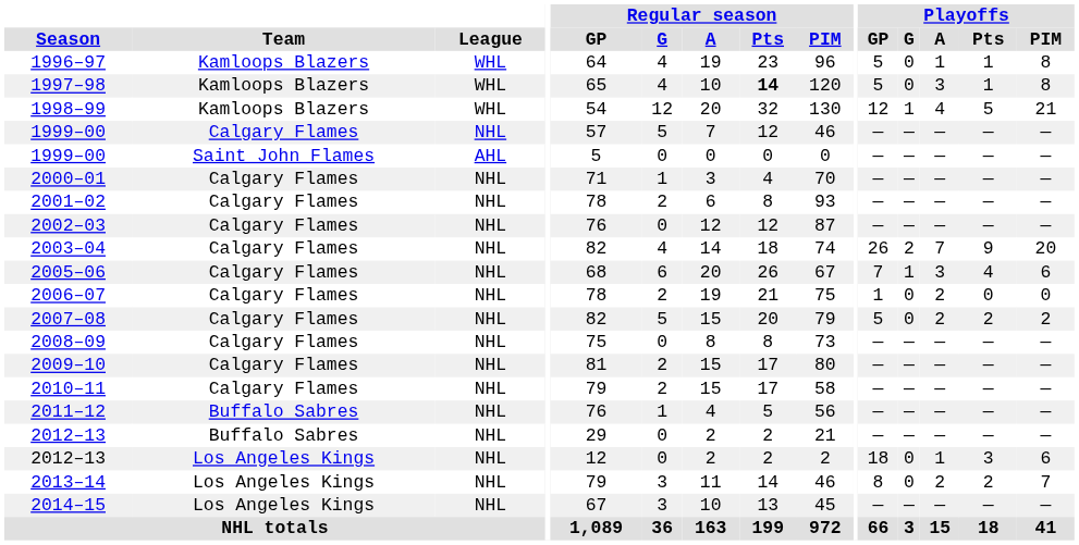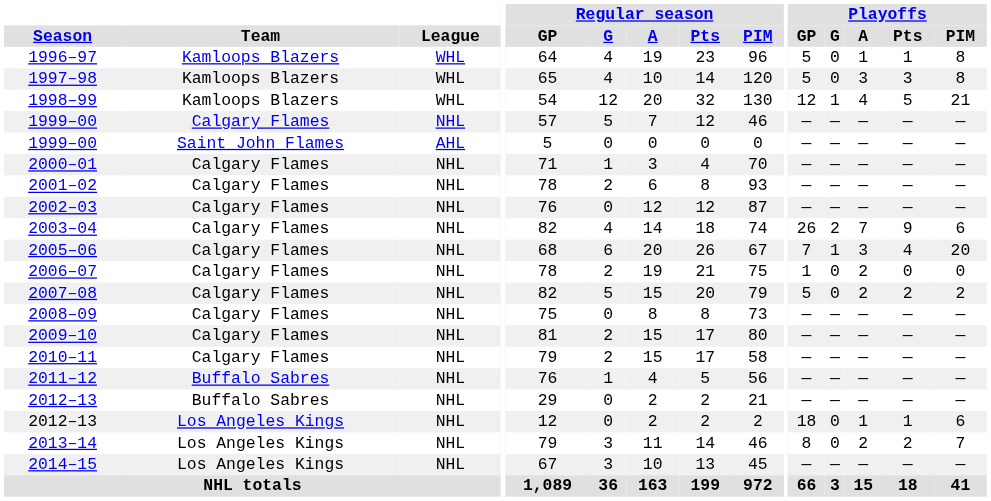1997–98 | Regular season / Pts: bold -> normal
1997–98 | Playoffs / Pts: 1 -> 3
2003–04 | Playoffs / PIM: 20 -> 6
2005–06 | Playoffs / PIM: 6 -> 20
2012–13 / Los Angeles Kings | Playoffs / Pts: 3 -> 1
